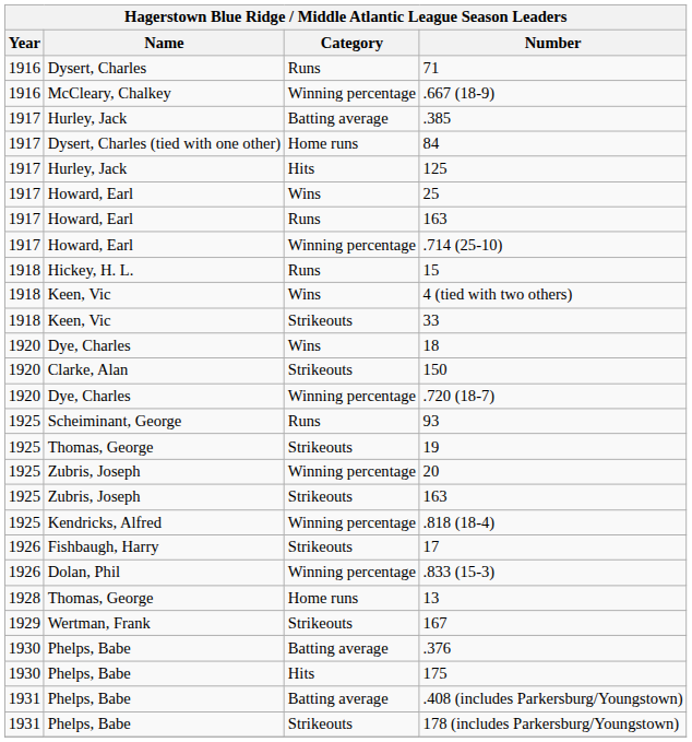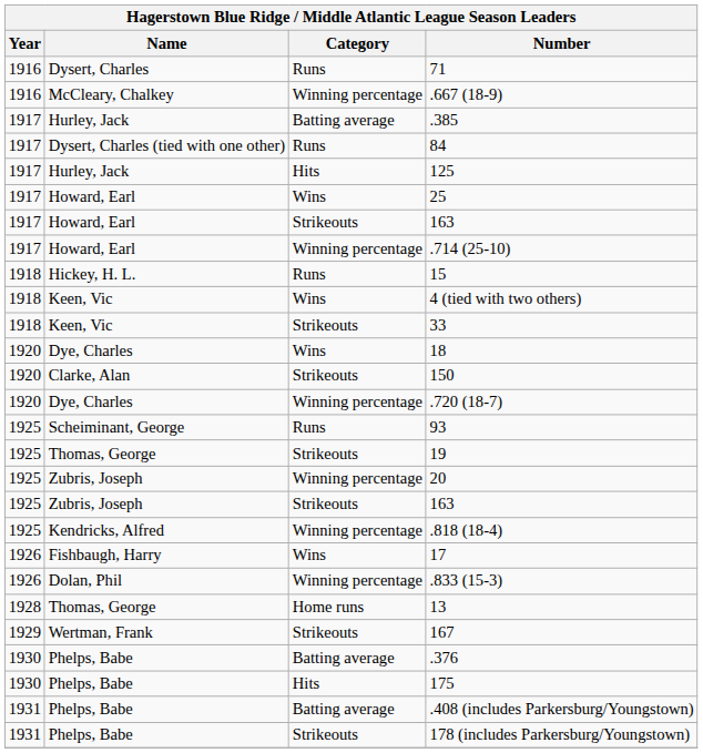84 | Category: Home runs -> Runs
Howard, Earl / 163 | Category: Runs -> Strikeouts
17 | Category: Strikeouts -> Wins
